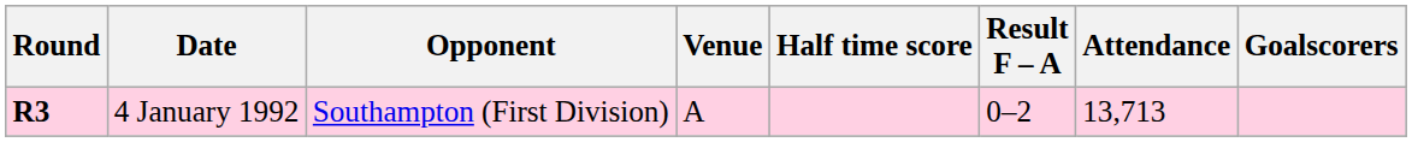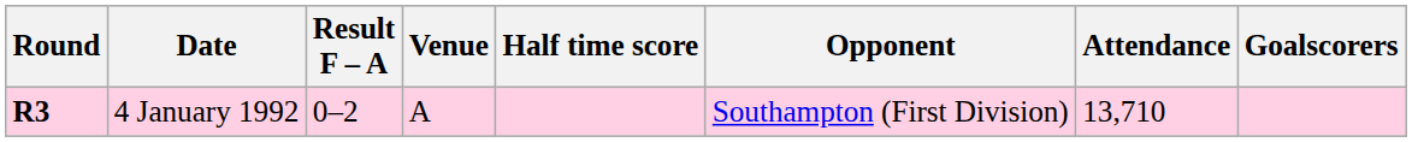columns swapped: Opponent <-> Result F – A
4 January 1992 | Attendance: 13,713 -> 13,710
